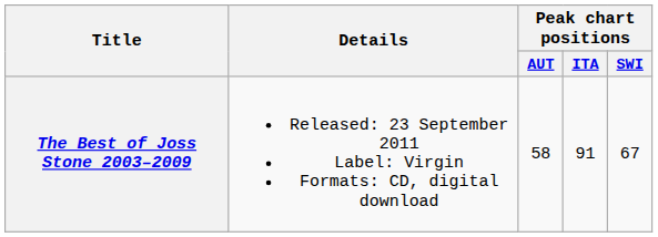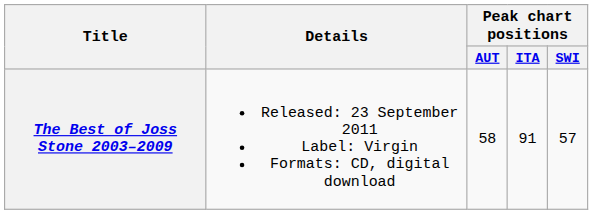The Best of Joss Stone 2003–2009 | Peak chart positions / SWI: 67 -> 57
